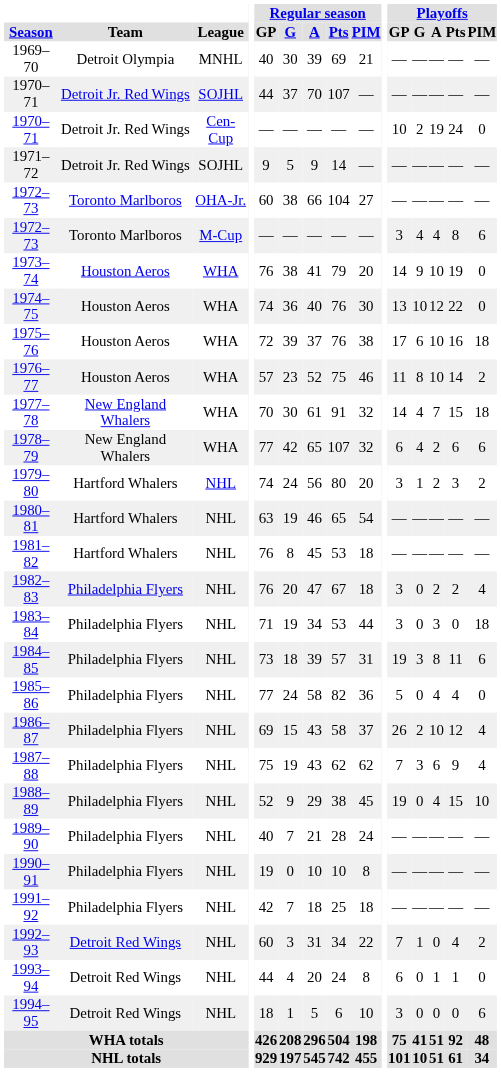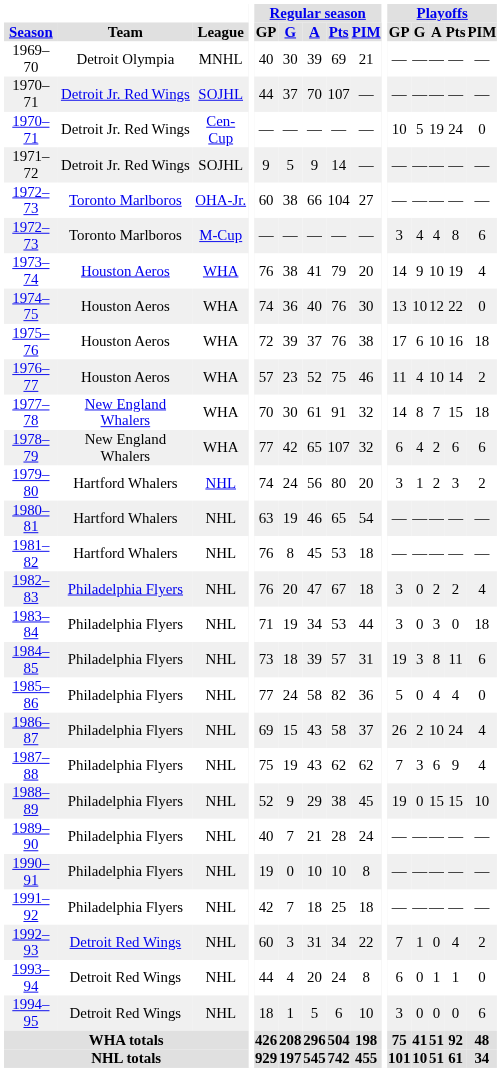1970–71 / Cen-Cup | Playoffs / G: 2 -> 5
1973–74 | Playoffs / PIM: 0 -> 4
1976–77 | Playoffs / G: 8 -> 4
1977–78 | Playoffs / G: 4 -> 8
1986–87 | Playoffs / Pts: 12 -> 24
1988–89 | Playoffs / A: 4 -> 15
